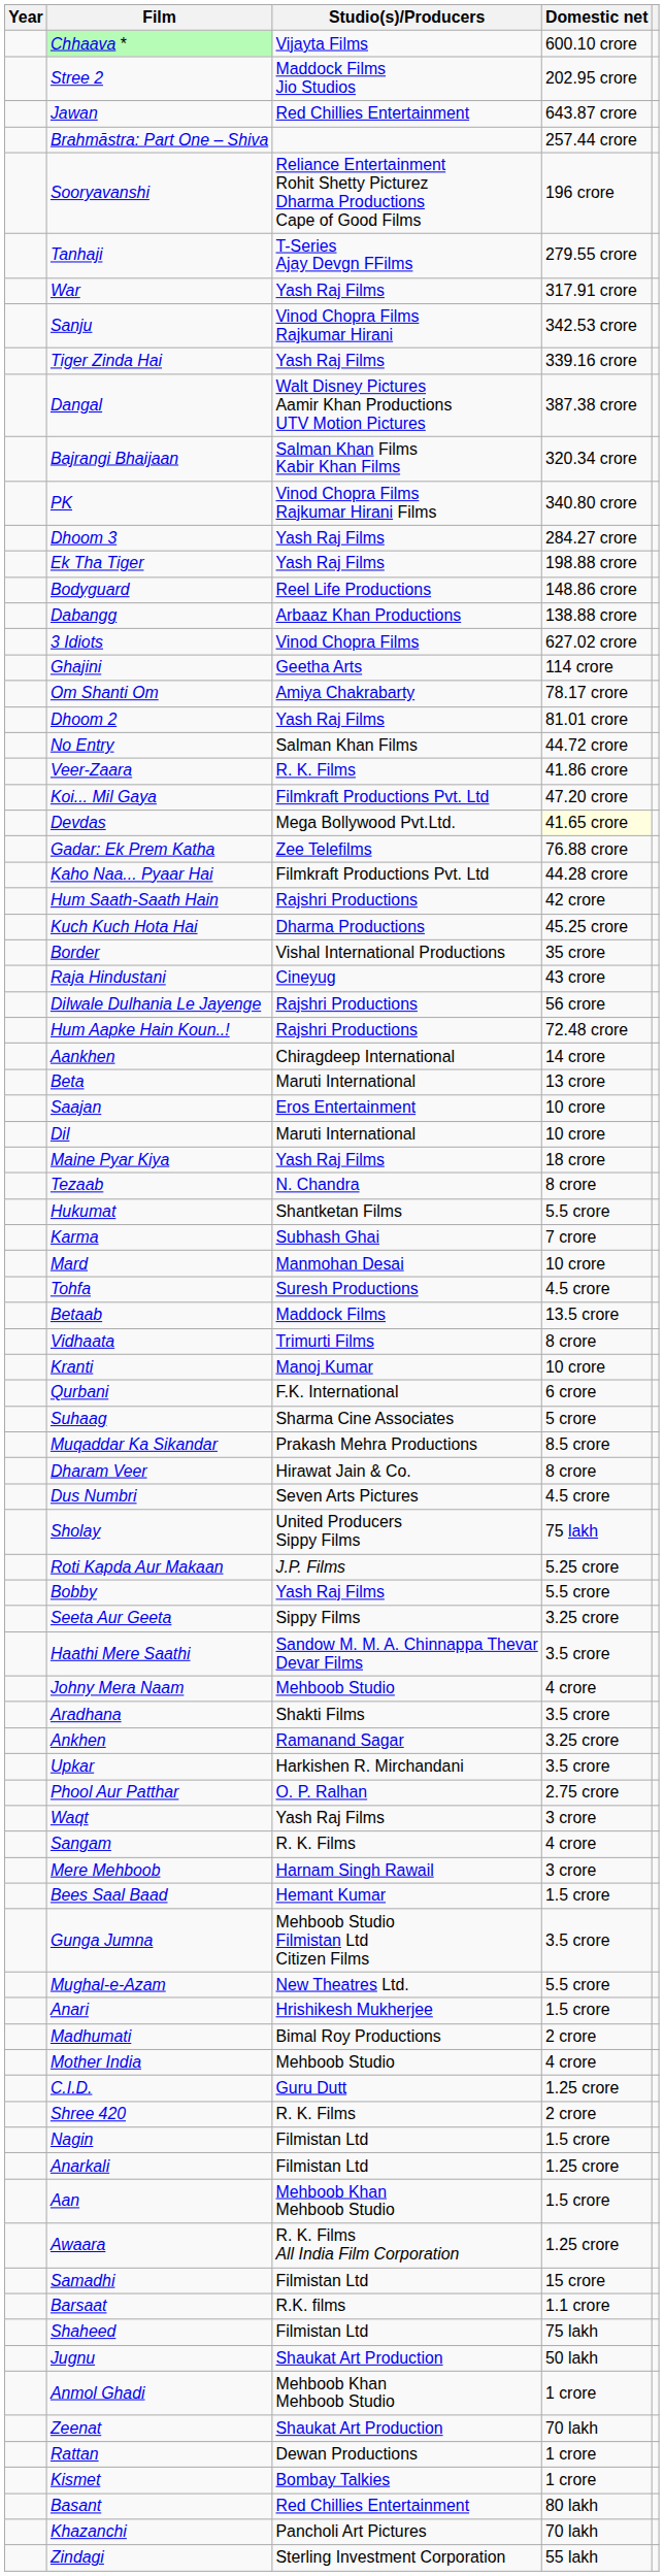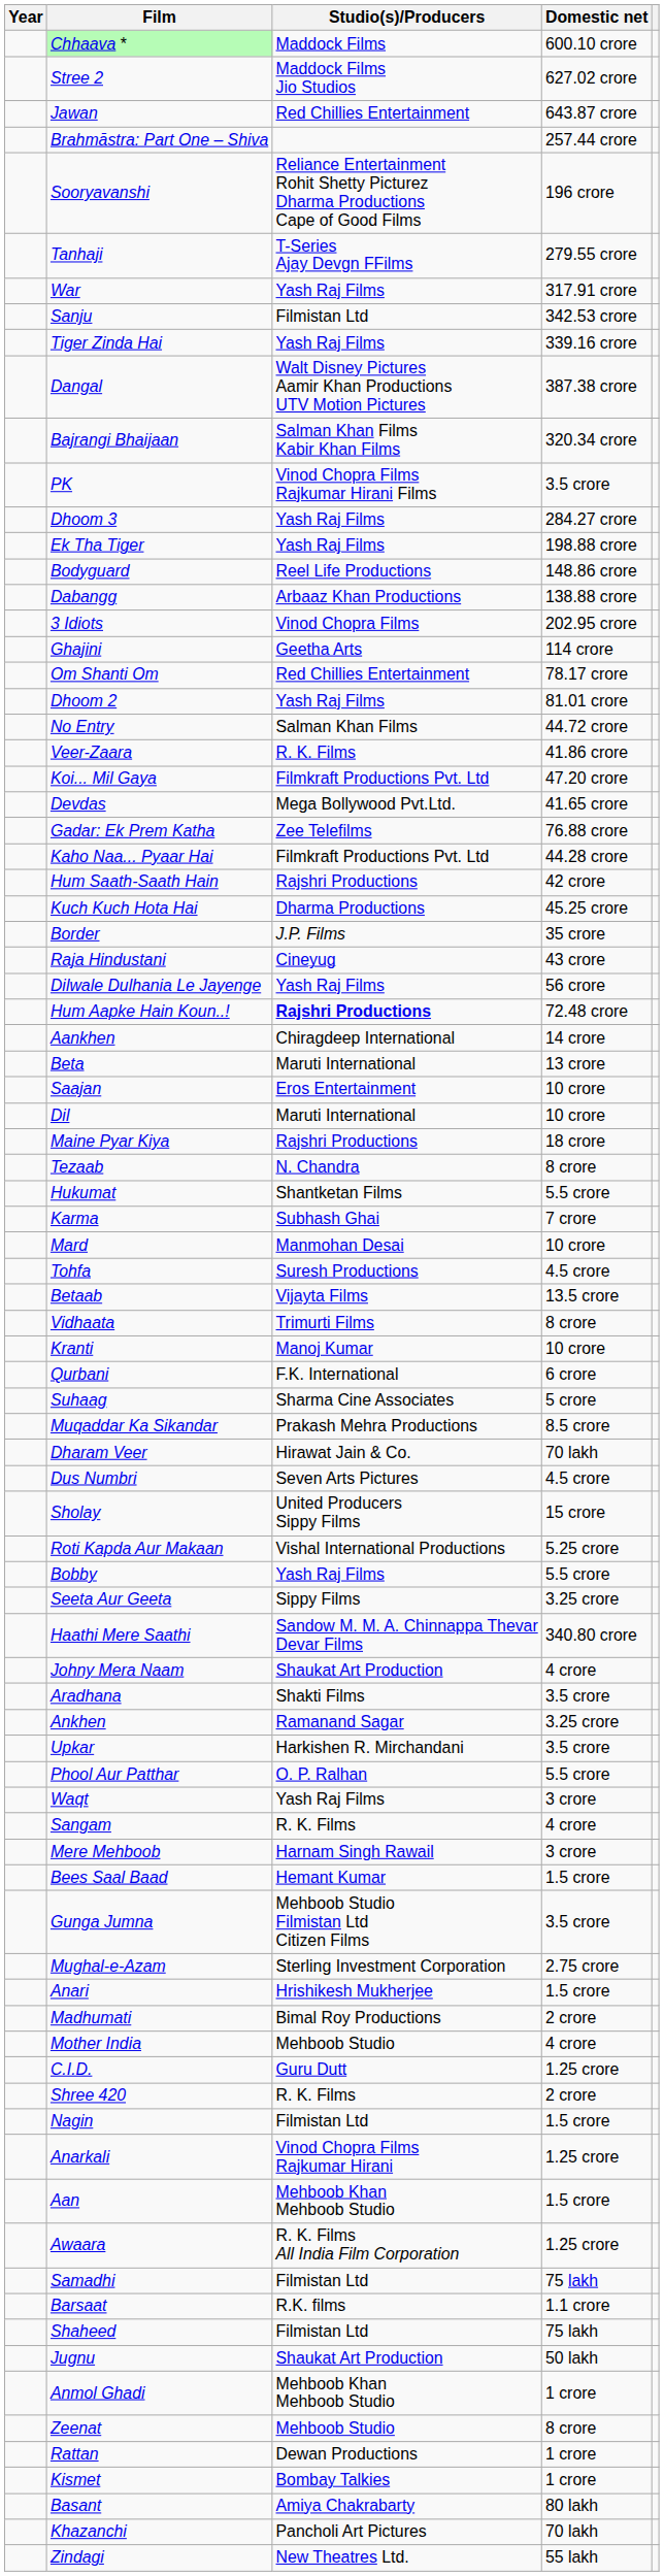Chhaava * | Studio(s)/Producers: Vijayta Films -> Maddock Films
Stree 2 | Domestic net: 202.95 crore -> 627.02 crore
Sanju | Studio(s)/Producers: Vinod Chopra Films Rajkumar Hirani -> Filmistan Ltd
PK | Domestic net: 340.80 crore -> 3.5 crore
3 Idiots | Domestic net: 627.02 crore -> 202.95 crore
Om Shanti Om | Studio(s)/Producers: Amiya Chakrabarty -> Red Chillies Entertainment
Devdas | Domestic net: lightyellow background -> no background
Border | Studio(s)/Producers: Vishal International Productions -> J.P. Films
Dilwale Dulhania Le Jayenge | Studio(s)/Producers: Rajshri Productions -> Yash Raj Films
Hum Aapke Hain Koun..! | Studio(s)/Producers: normal -> bold
Maine Pyar Kiya | Studio(s)/Producers: Yash Raj Films -> Rajshri Productions
Betaab | Studio(s)/Producers: Maddock Films -> Vijayta Films
Dharam Veer | Domestic net: 8 crore -> 70 lakh
Sholay | Domestic net: 75 lakh -> 15 crore
Roti Kapda Aur Makaan | Studio(s)/Producers: J.P. Films -> Vishal International Productions
Haathi Mere Saathi | Domestic net: 3.5 crore -> 340.80 crore
Johny Mera Naam | Studio(s)/Producers: Mehboob Studio -> Shaukat Art Production
Phool Aur Patthar | Domestic net: 2.75 crore -> 5.5 crore
Mughal-e-Azam | Studio(s)/Producers: New Theatres Ltd. -> Sterling Investment Corporation
Mughal-e-Azam | Domestic net: 5.5 crore -> 2.75 crore
Anarkali | Studio(s)/Producers: Filmistan Ltd -> Vinod Chopra Films Rajkumar Hirani
Samadhi | Domestic net: 15 crore -> 75 lakh
Zeenat | Studio(s)/Producers: Shaukat Art Production -> Mehboob Studio
Zeenat | Domestic net: 70 lakh -> 8 crore
Basant | Studio(s)/Producers: Red Chillies Entertainment -> Amiya Chakrabarty
Zindagi | Studio(s)/Producers: Sterling Investment Corporation -> New Theatres Ltd.
